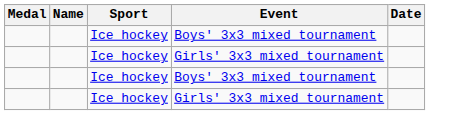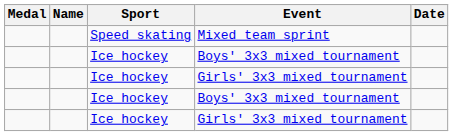+ row: Speed skating | Mixed team sprint
